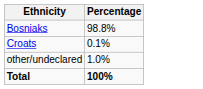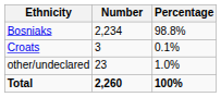+ column: Number | 2,234 | 3 | 23 | 2,260
